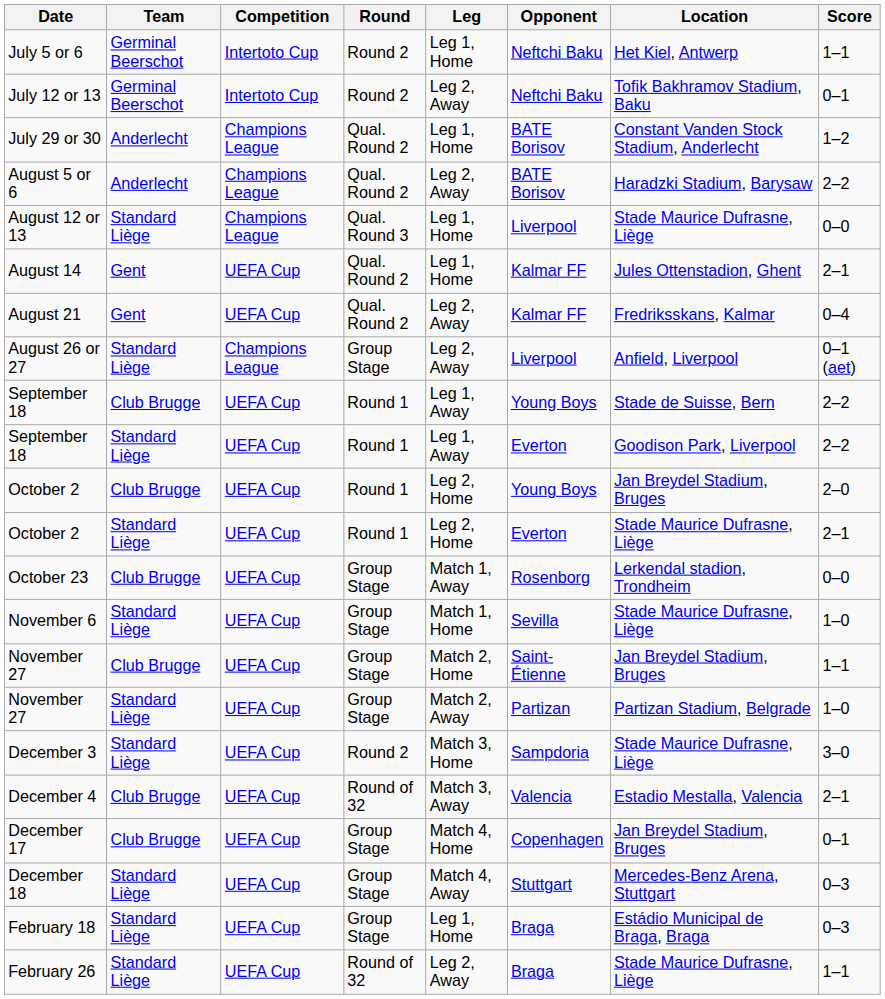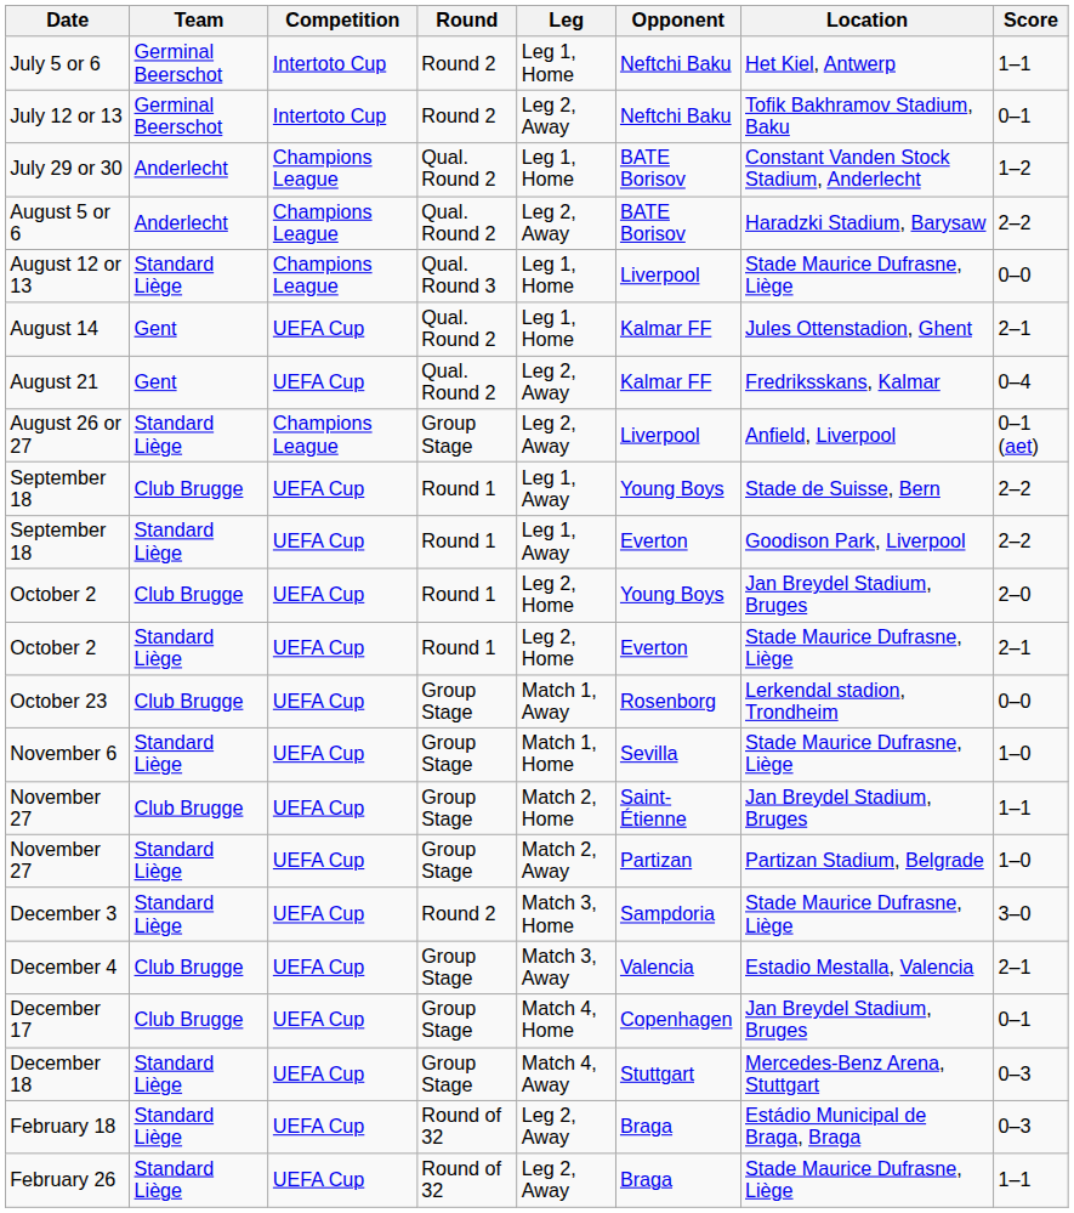December 4 | Round: Round of 32 -> Group Stage
February 18 | Round: Group Stage -> Round of 32
February 18 | Leg: Leg 1, Home -> Leg 2, Away
